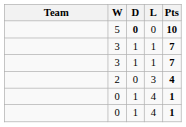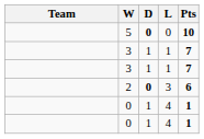2 | D: normal -> bold
2 | Pts: 4 -> 6
